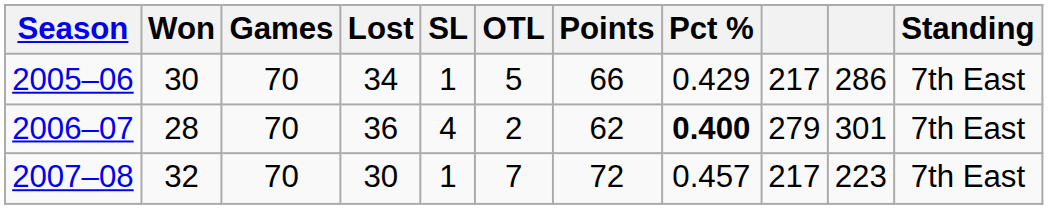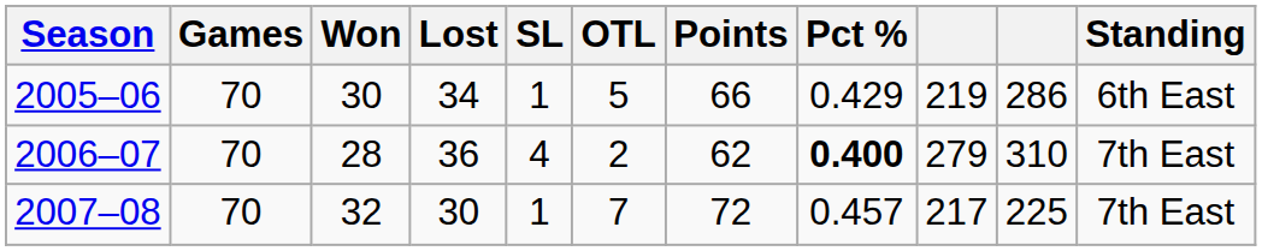columns swapped: Games <-> Won
2005–06 | column 9: 217 -> 219
2005–06 | Standing: 7th East -> 6th East
2006–07 | column 10: 301 -> 310
2007–08 | column 10: 223 -> 225
